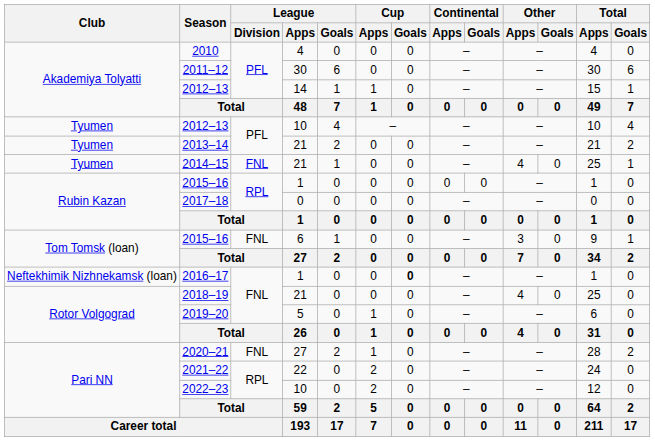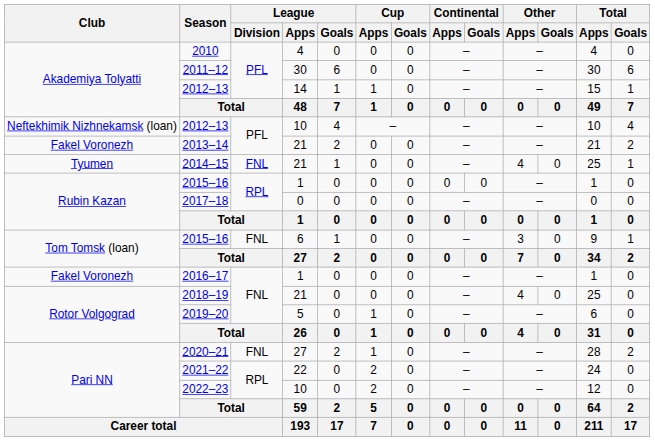2012–13 / 10 | Club: Tyumen -> Neftekhimik Nizhnekamsk (loan)
2013–14 | Club: Tyumen -> Fakel Voronezh
2016–17 | Club: Neftekhimik Nizhnekamsk (loan) -> Fakel Voronezh
2016–17 | Cup / Goals: bold -> normal
